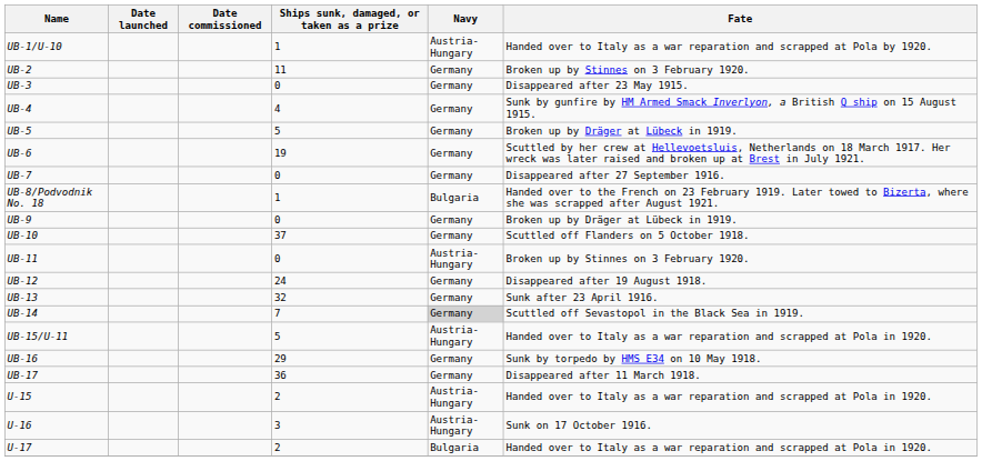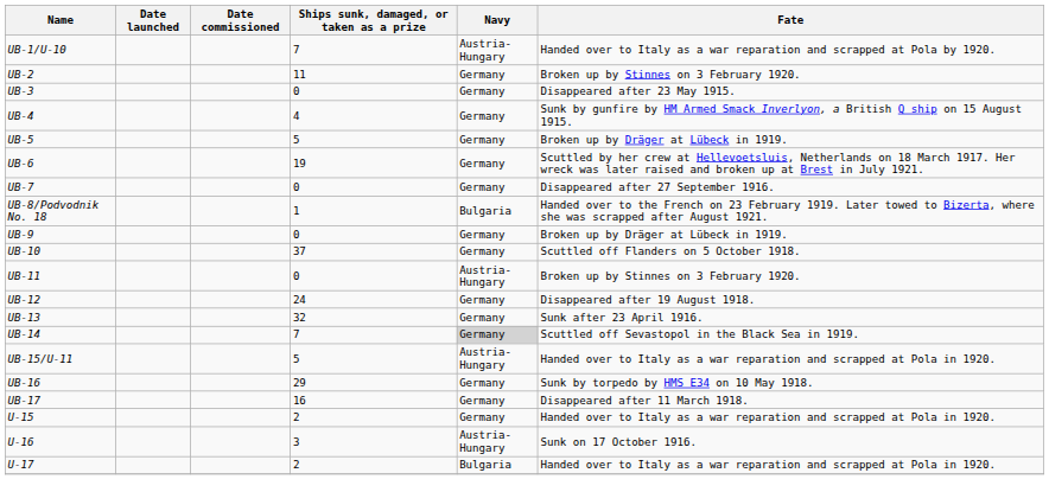UB-1/U-10 | Ships sunk, damaged, or taken as a prize: 1 -> 7
UB-17 | Ships sunk, damaged, or taken as a prize: 36 -> 16
U-15 | Navy: Austria-Hungary -> Germany
